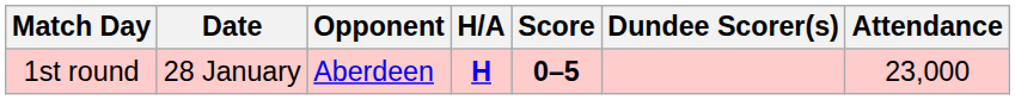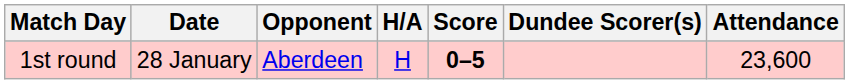1st round | H/A: bold -> normal
1st round | Attendance: 23,000 -> 23,600
